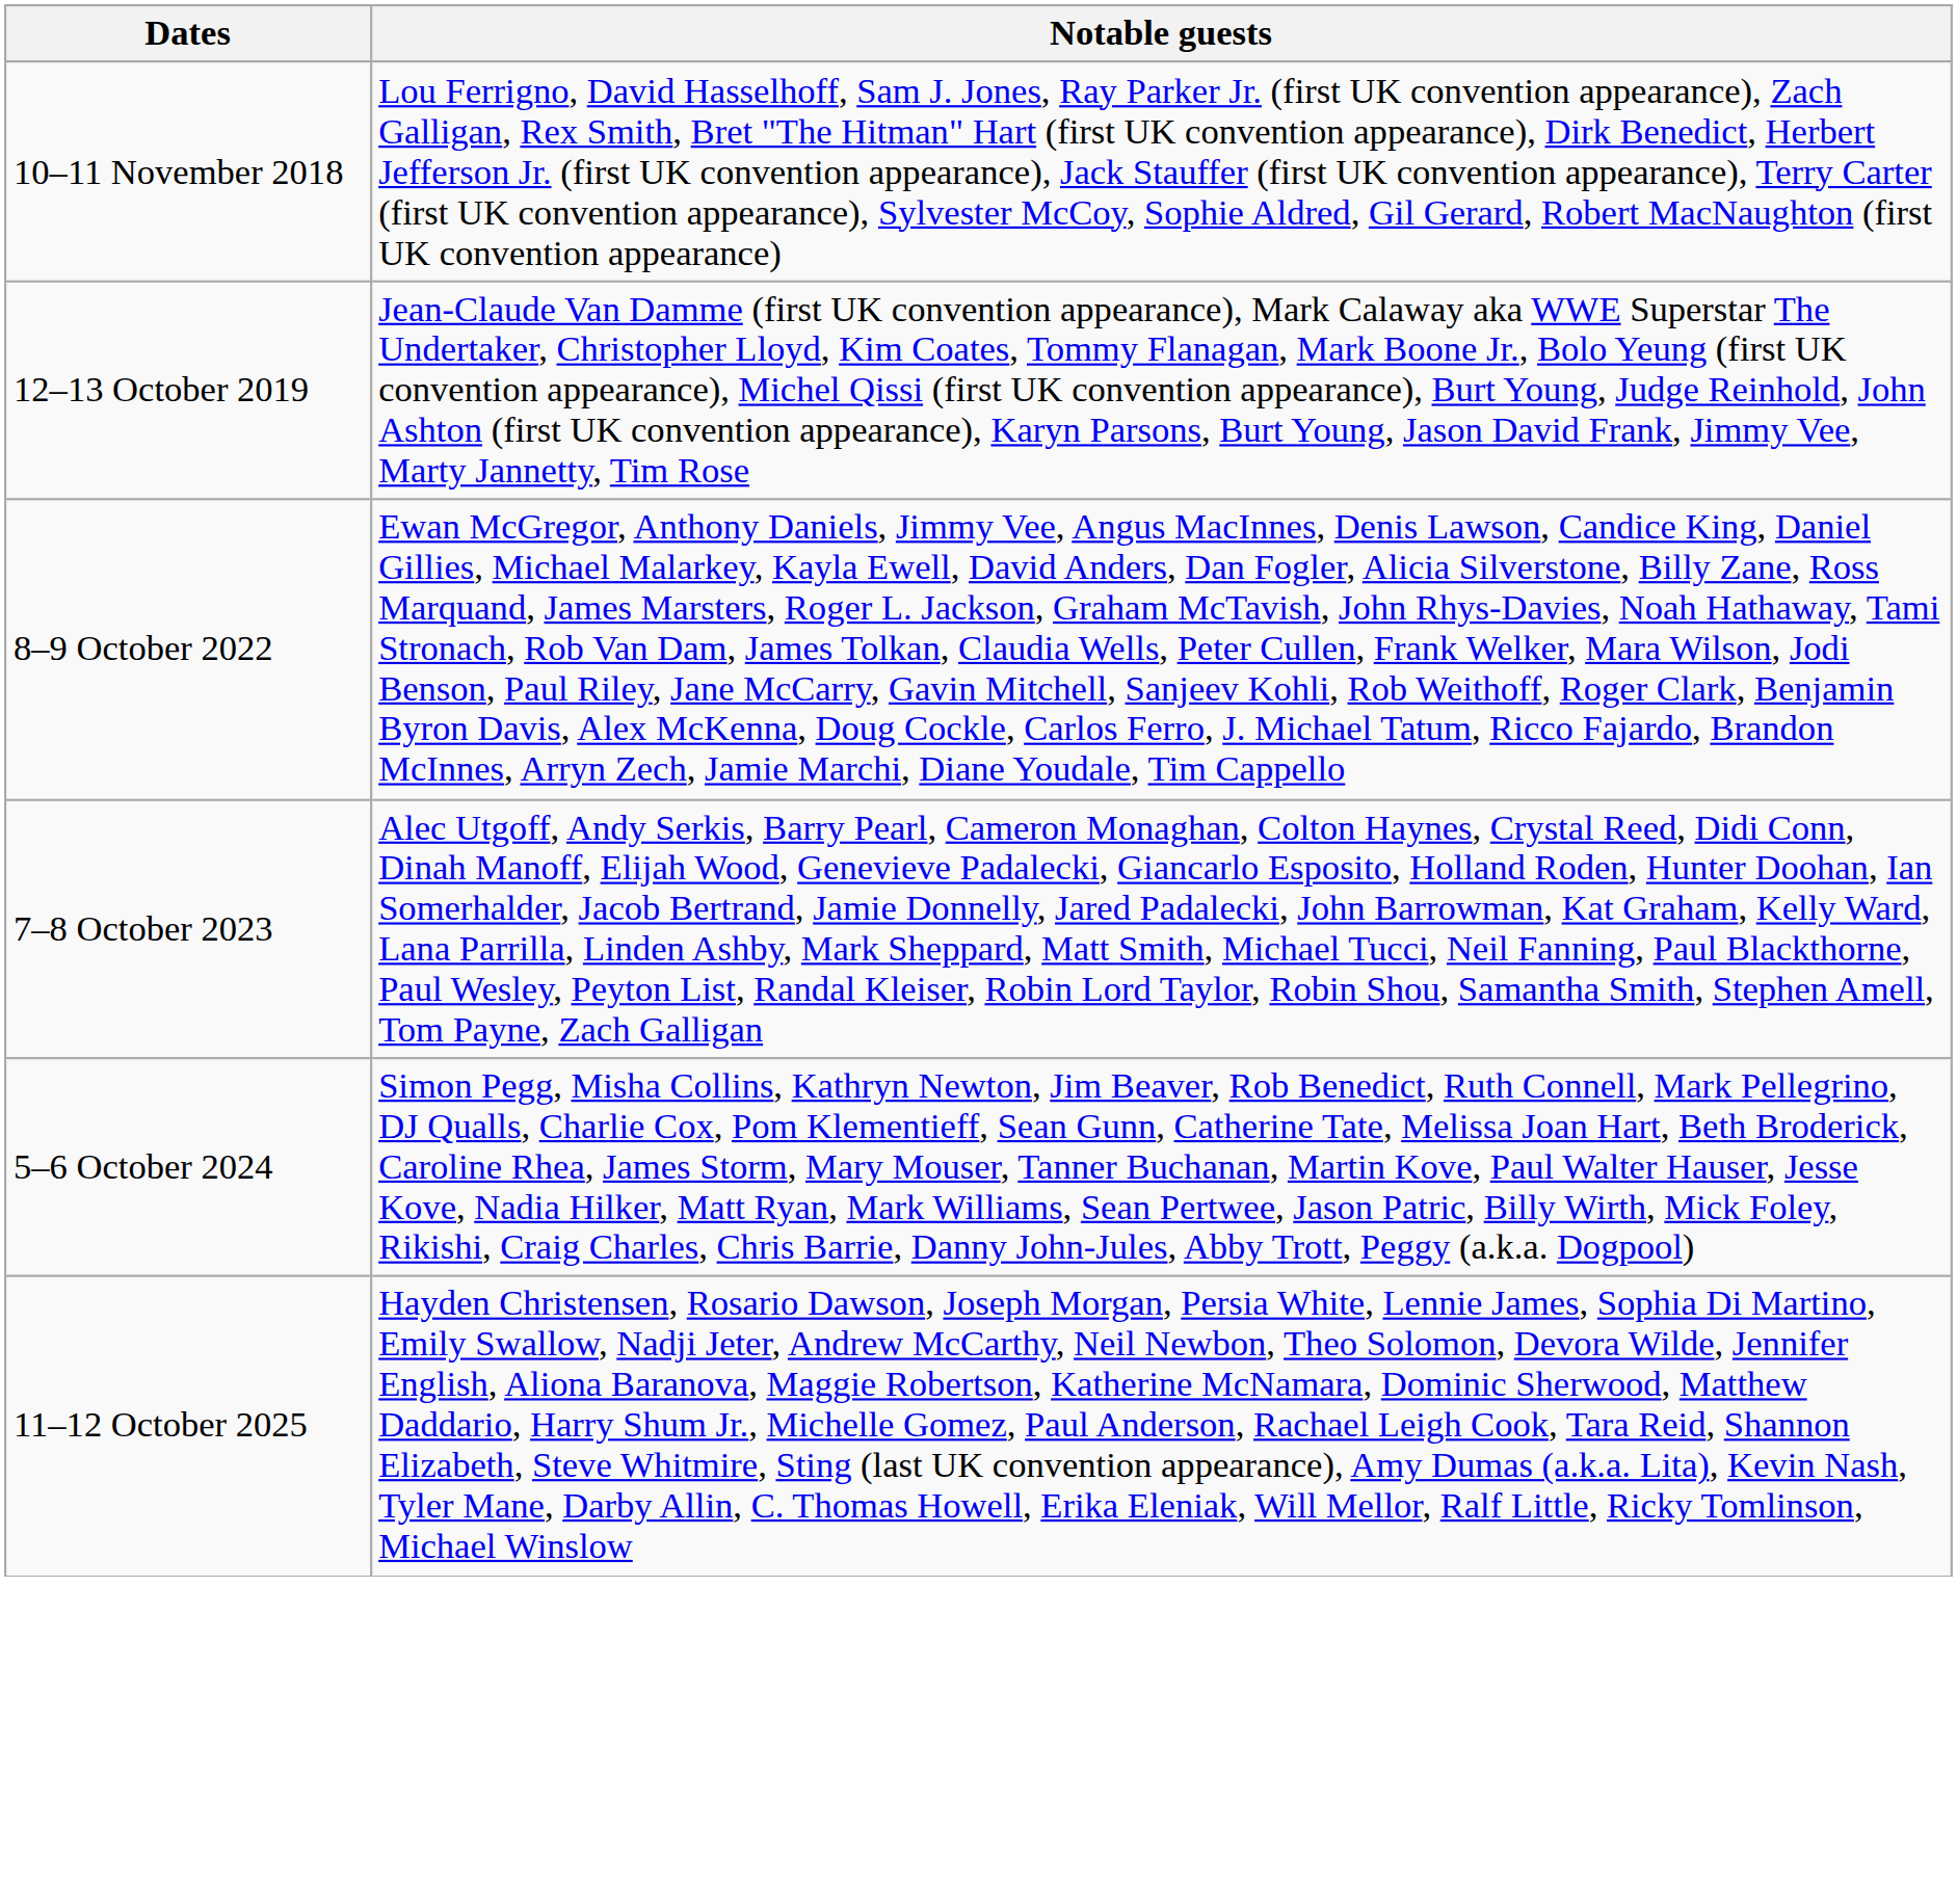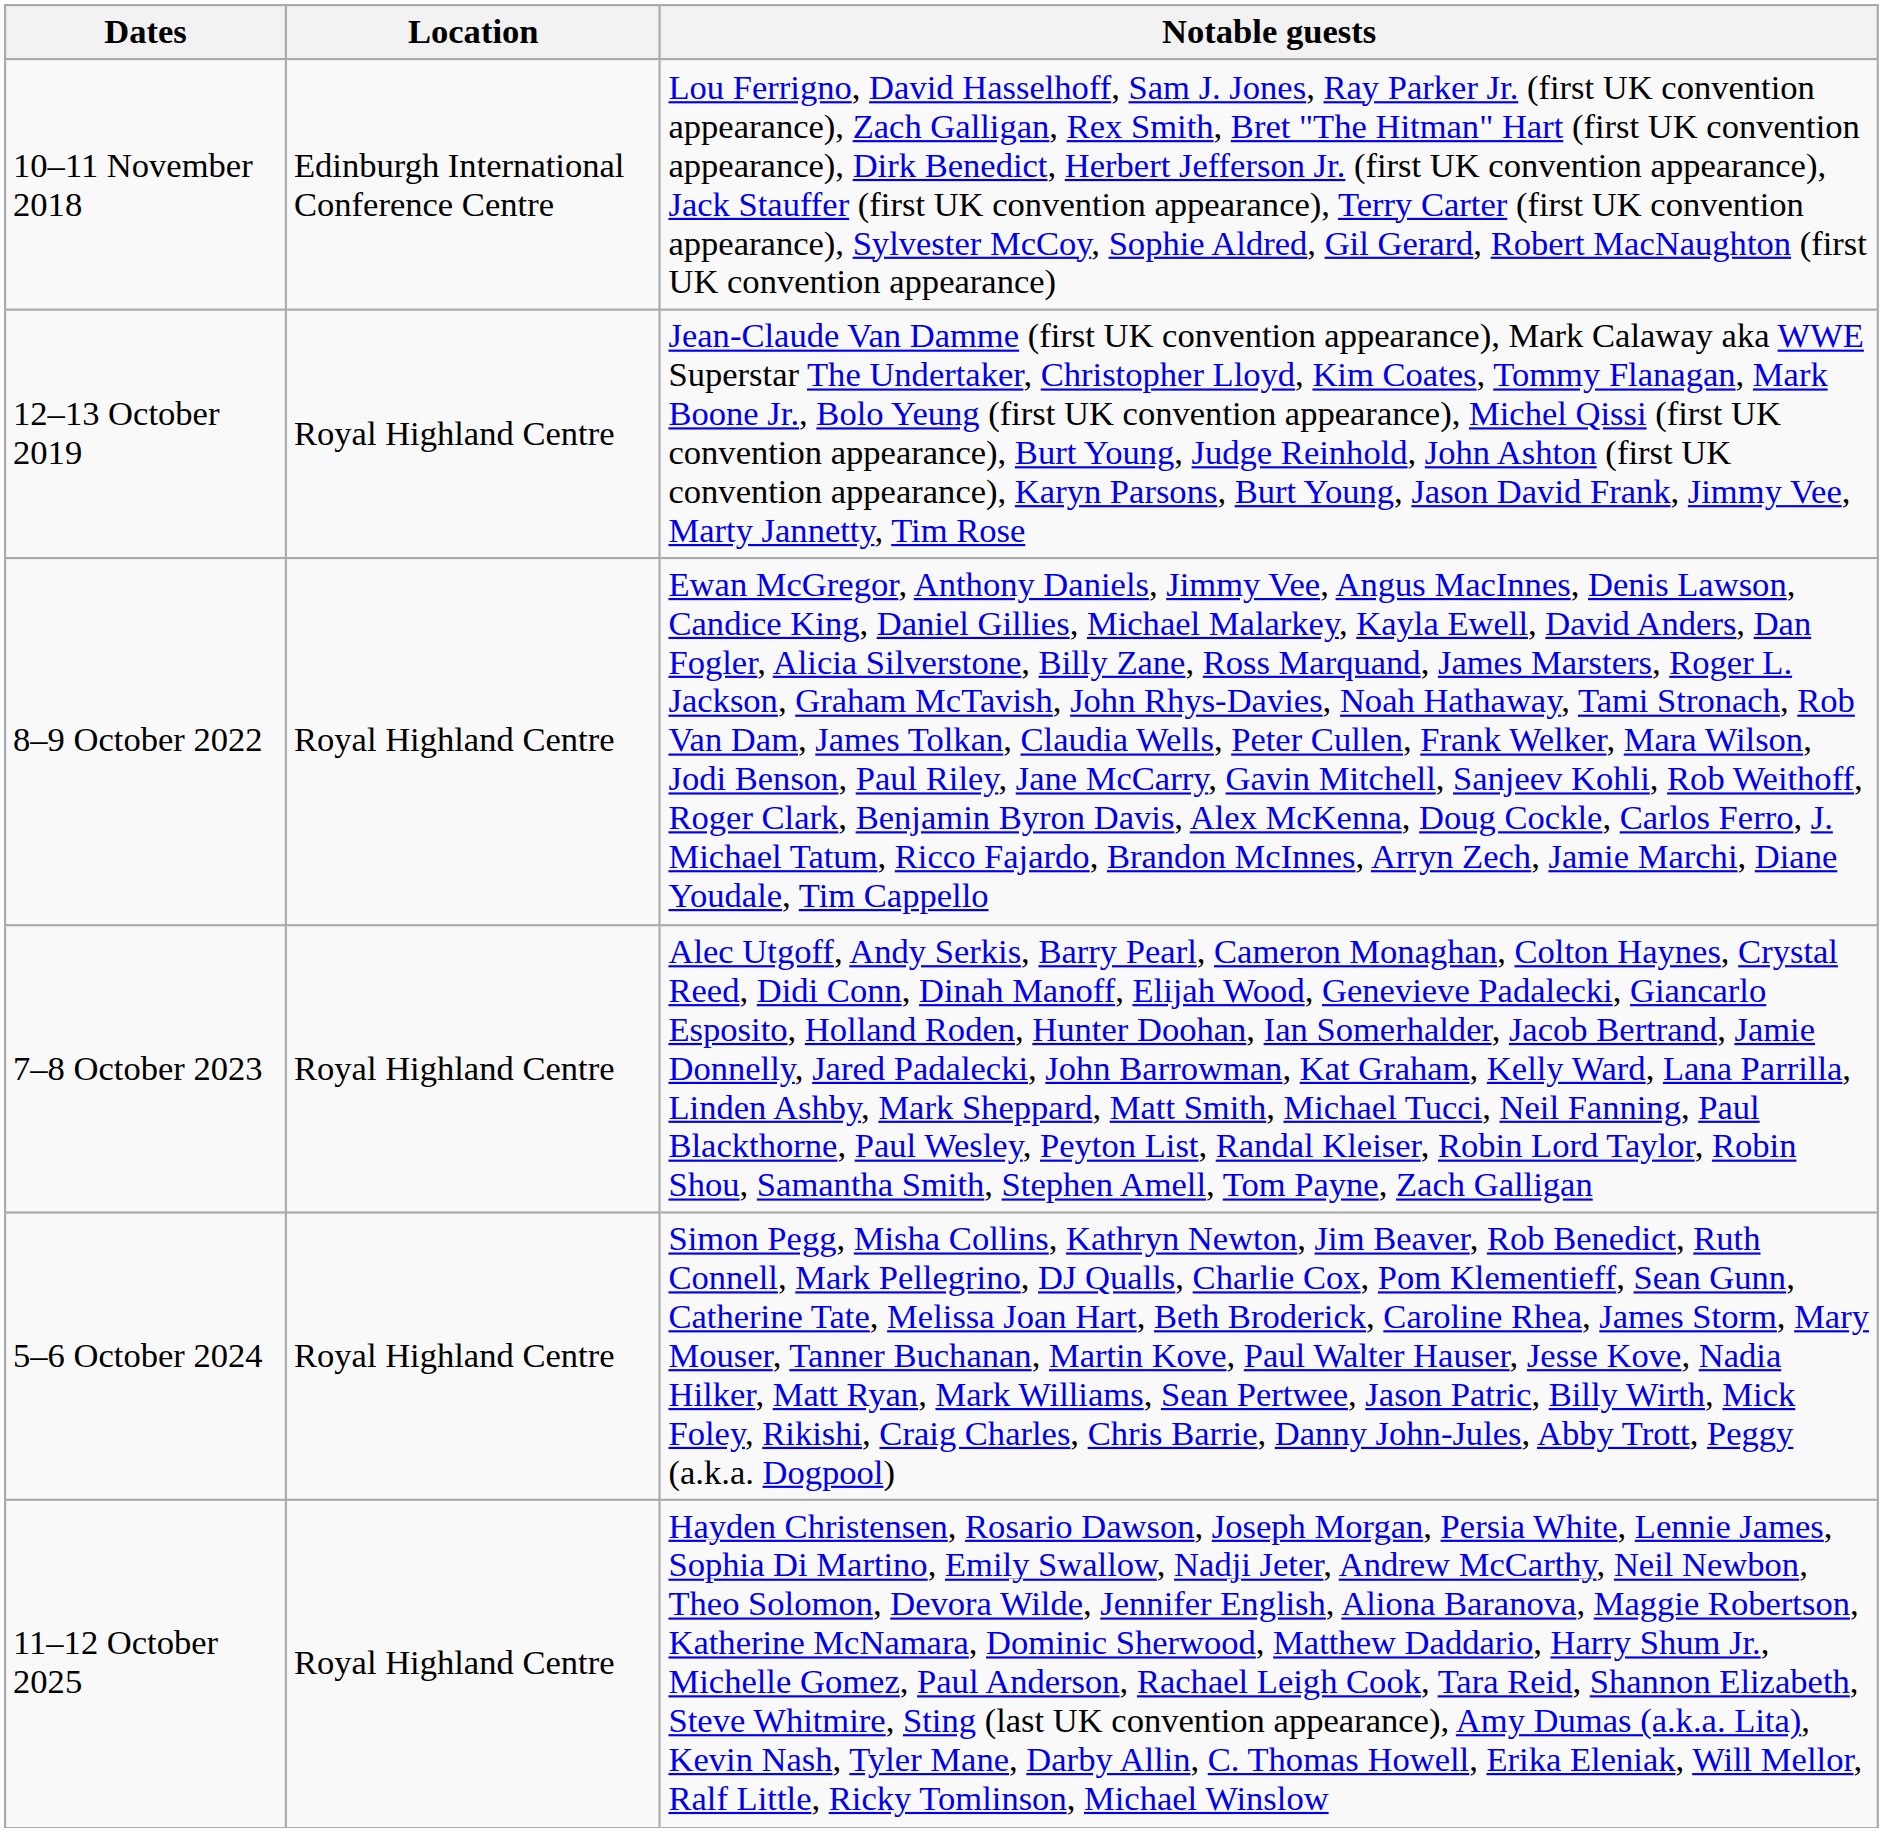+ column: Location | Edinburgh International Conference Centre | Royal Highland Centre | Royal Highland Centre | Royal Highland Centre | Royal Highland Centre | Royal Highland Centre
